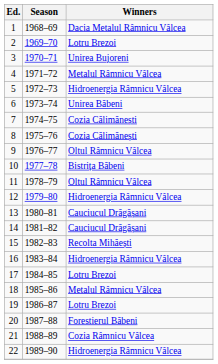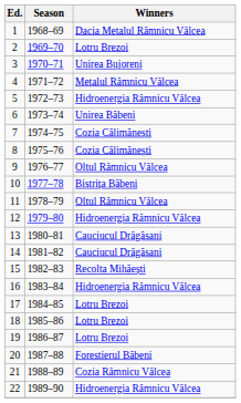18 | Winners: Metalul Râmnicu Vâlcea -> Lotru Brezoi
